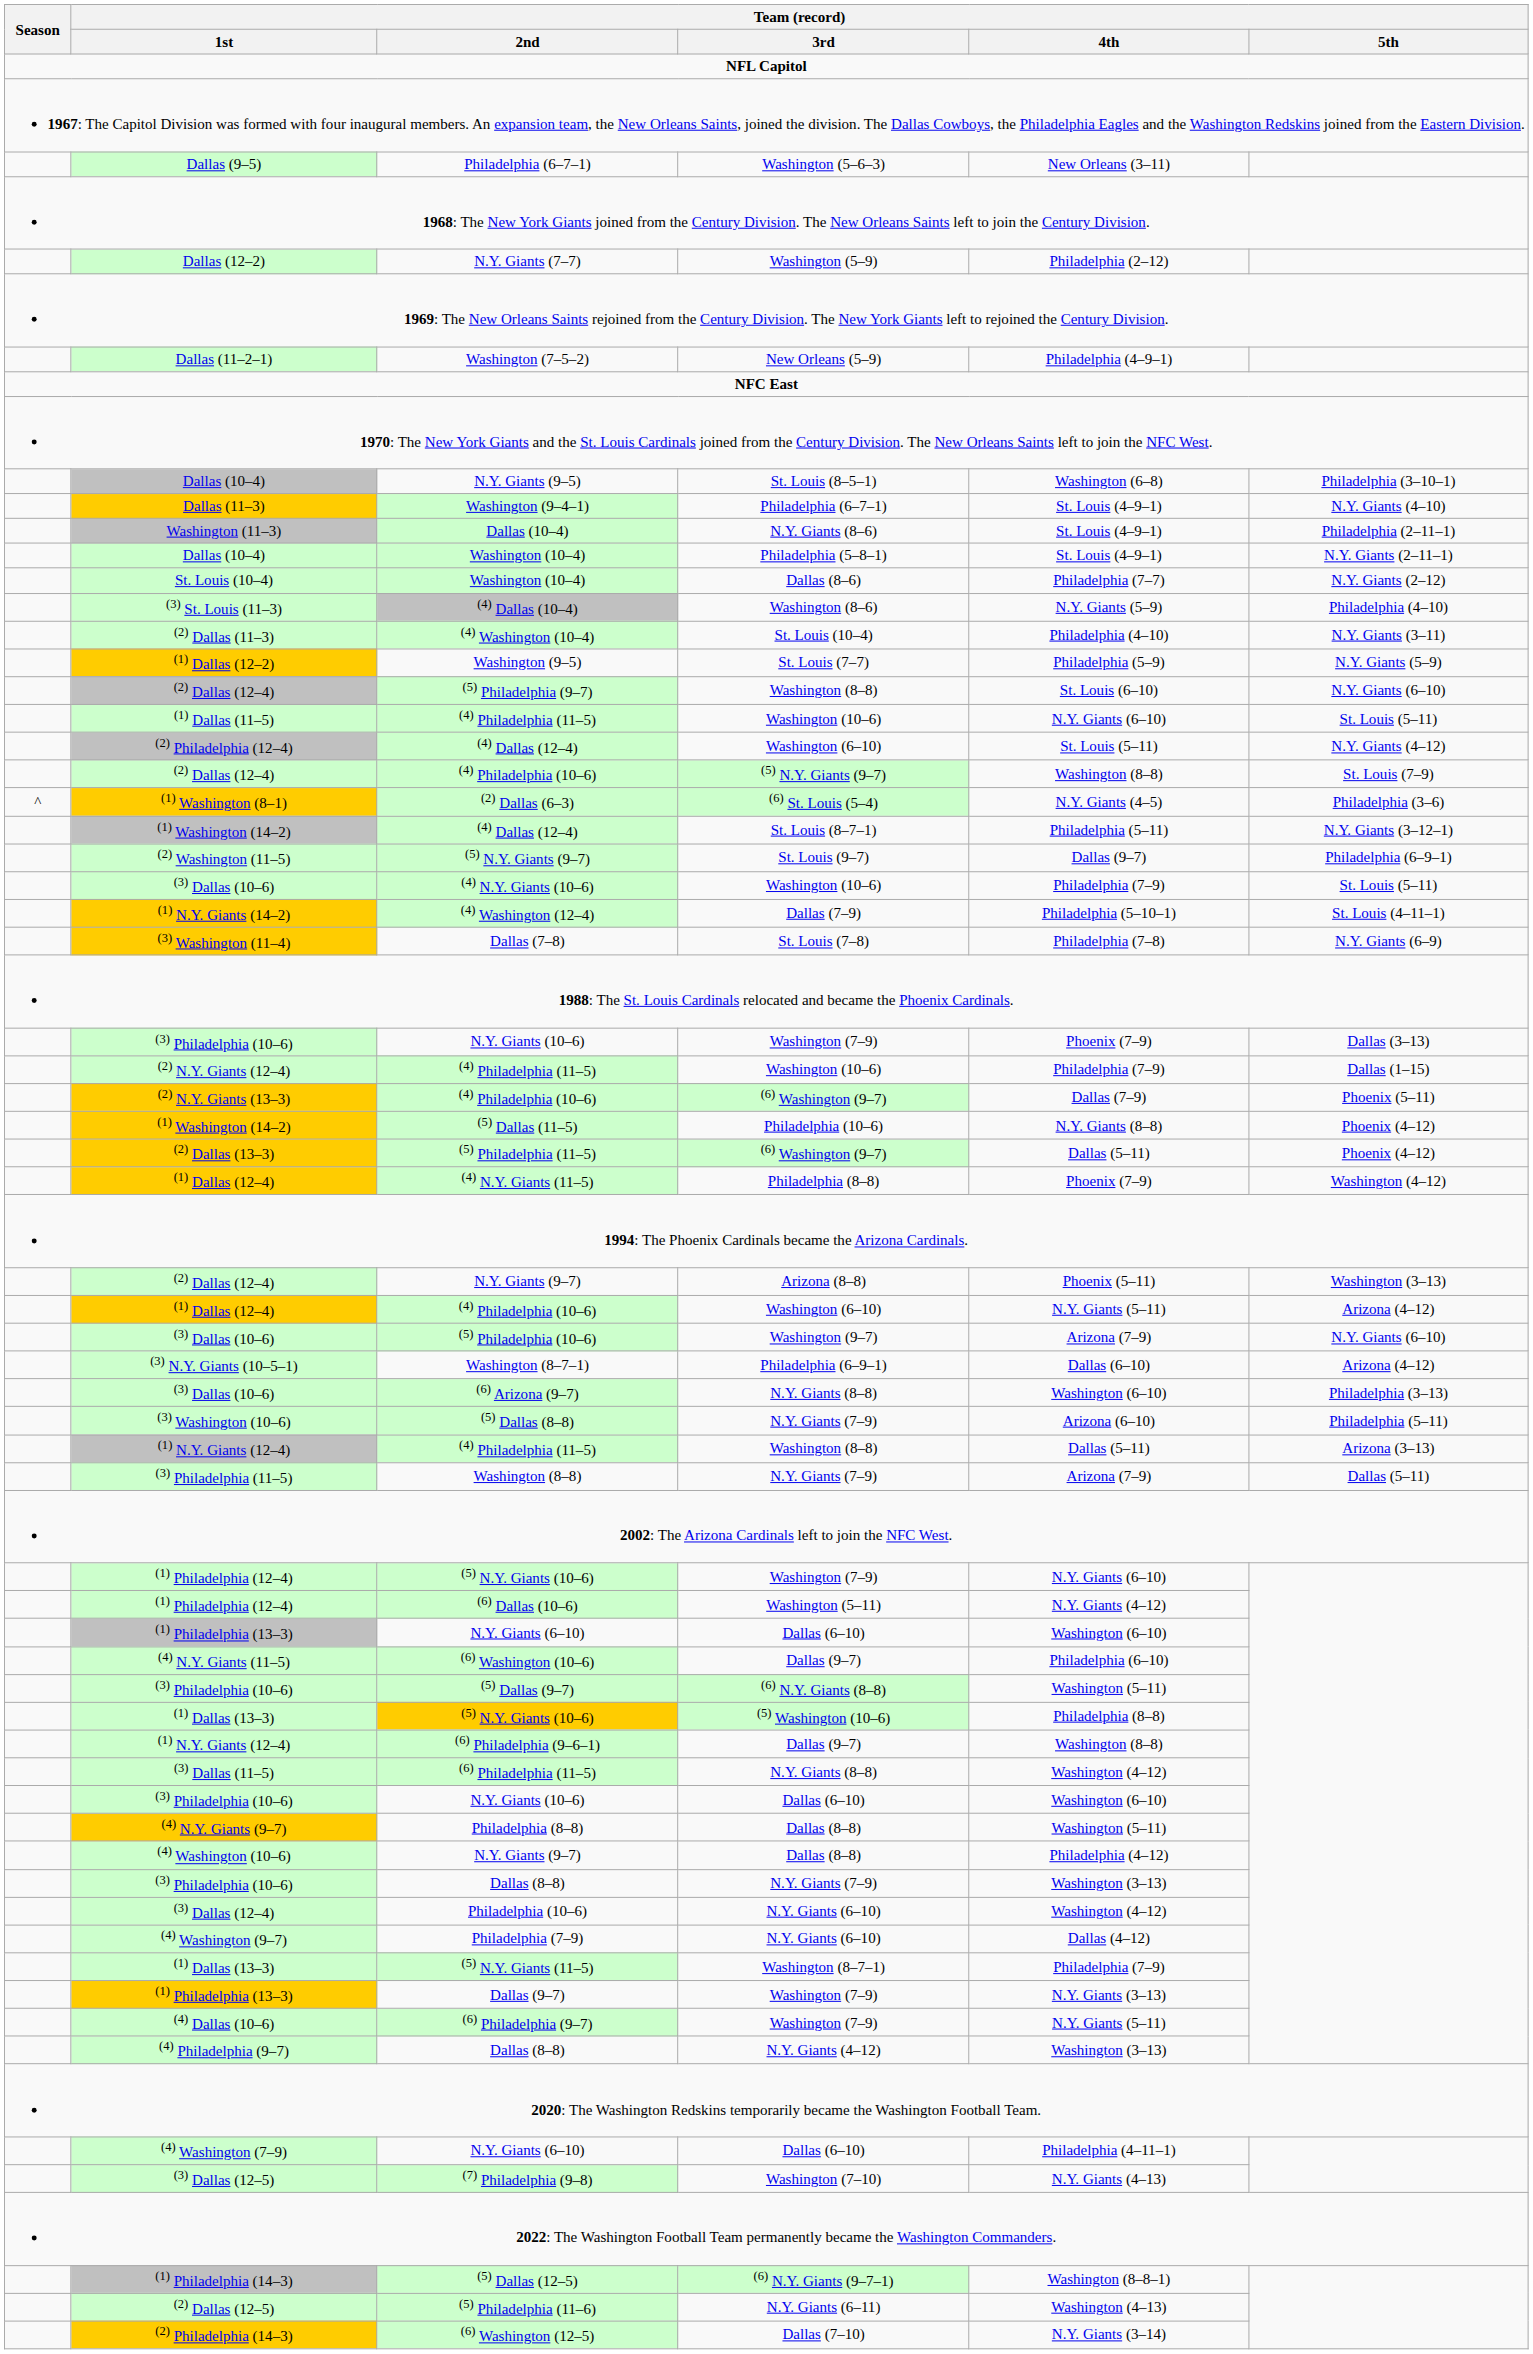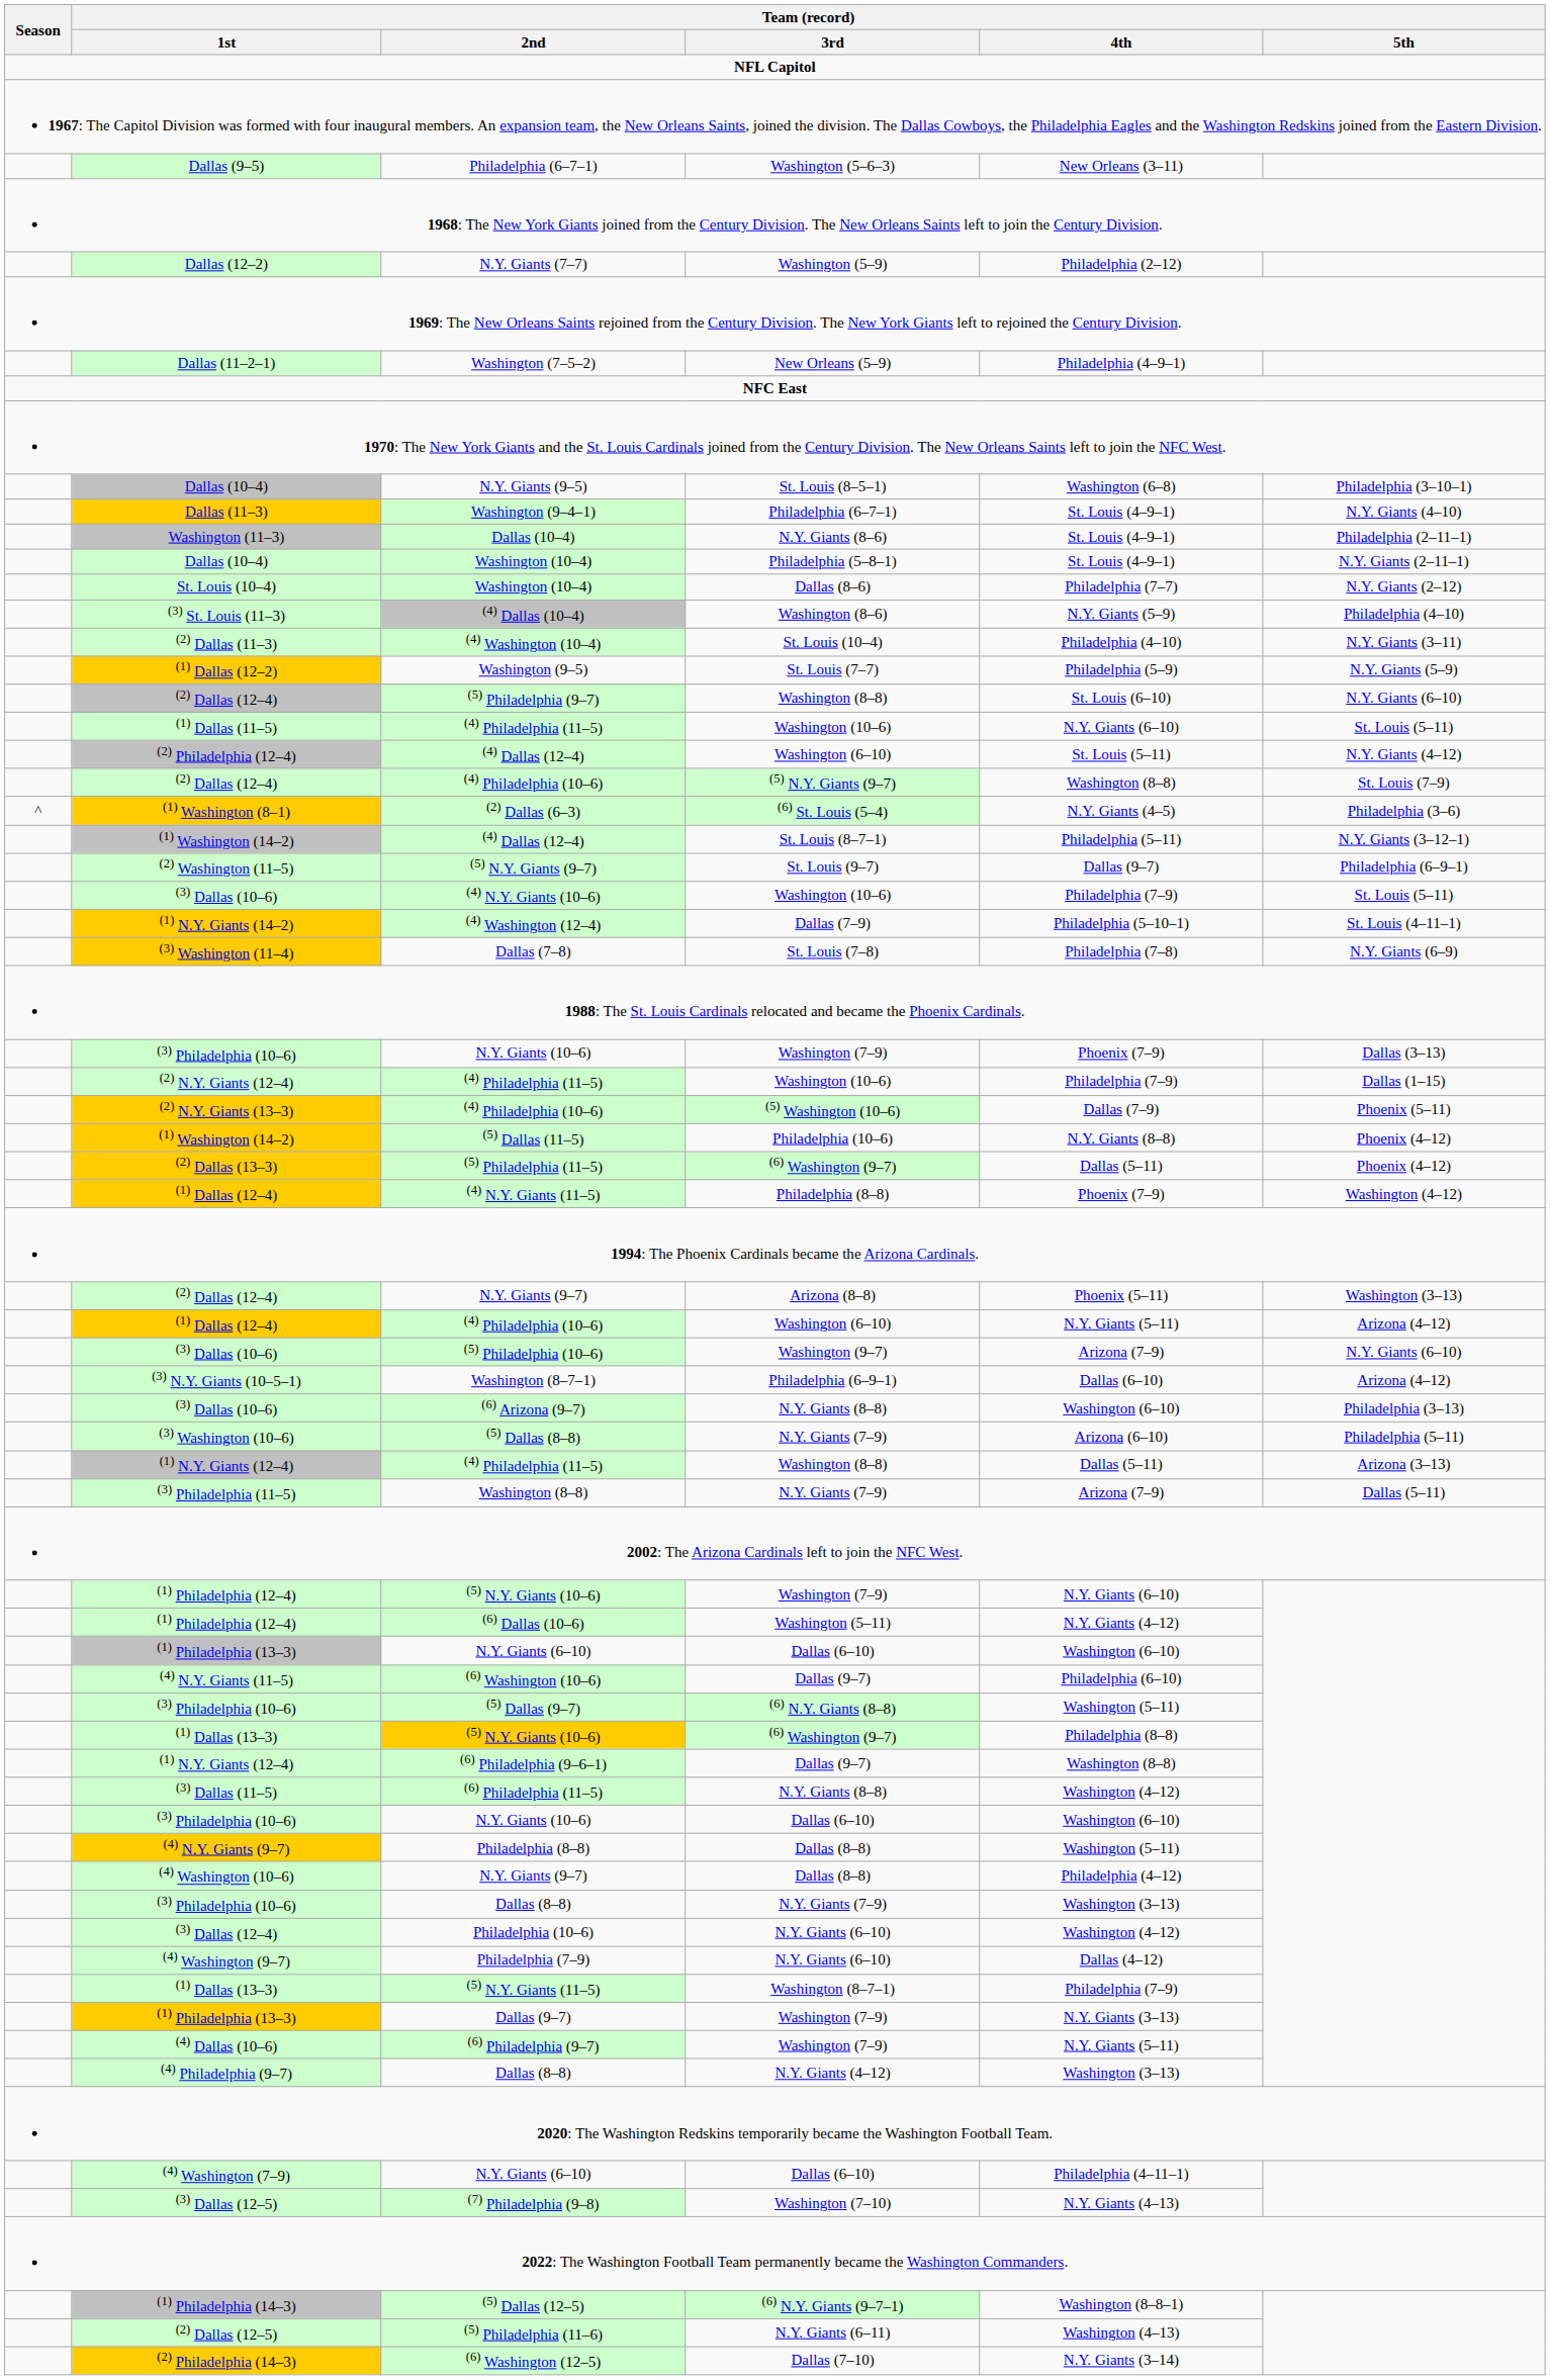(2) N.Y. Giants (13–3) / (4) Philadelphia (10–6) | Team (record) / 3rd: (6) Washington (9–7) -> (5) Washington (10–6)
(1) Dallas (13–3) / (5) N.Y. Giants (10–6) | Team (record) / 3rd: (5) Washington (10–6) -> (6) Washington (9–7)
